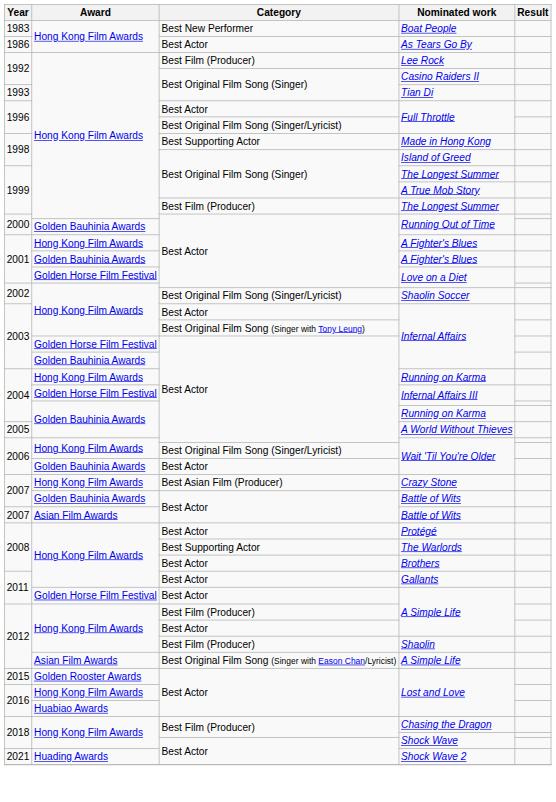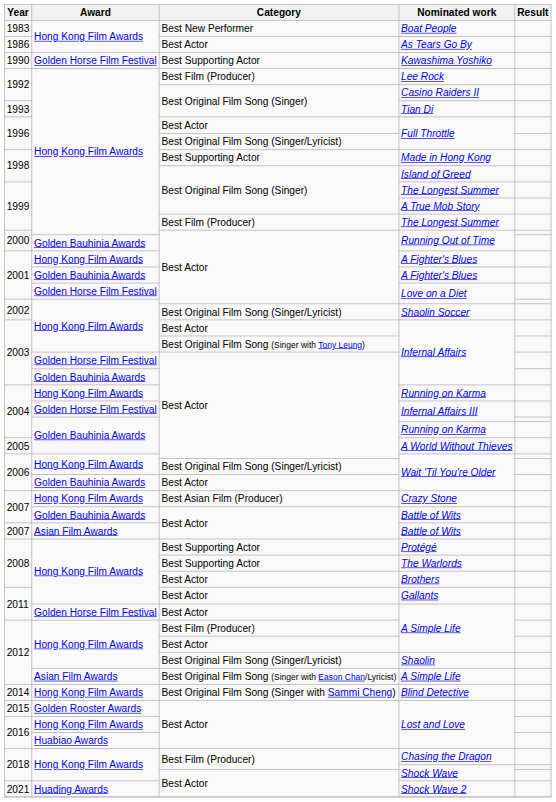+ row: 1990 | Golden Horse Film Festival | Best Supporting Actor | Kawashima Yoshiko
Protégé | Category: Best Actor -> Best Supporting Actor
Shaolin | Category: Best Film (Producer) -> Best Original Film Song (Singer/Lyricist)
+ row: 2014 | Hong Kong Film Awards | Best Original Film Song (Singer with Sammi Cheng) | Blind Detective
